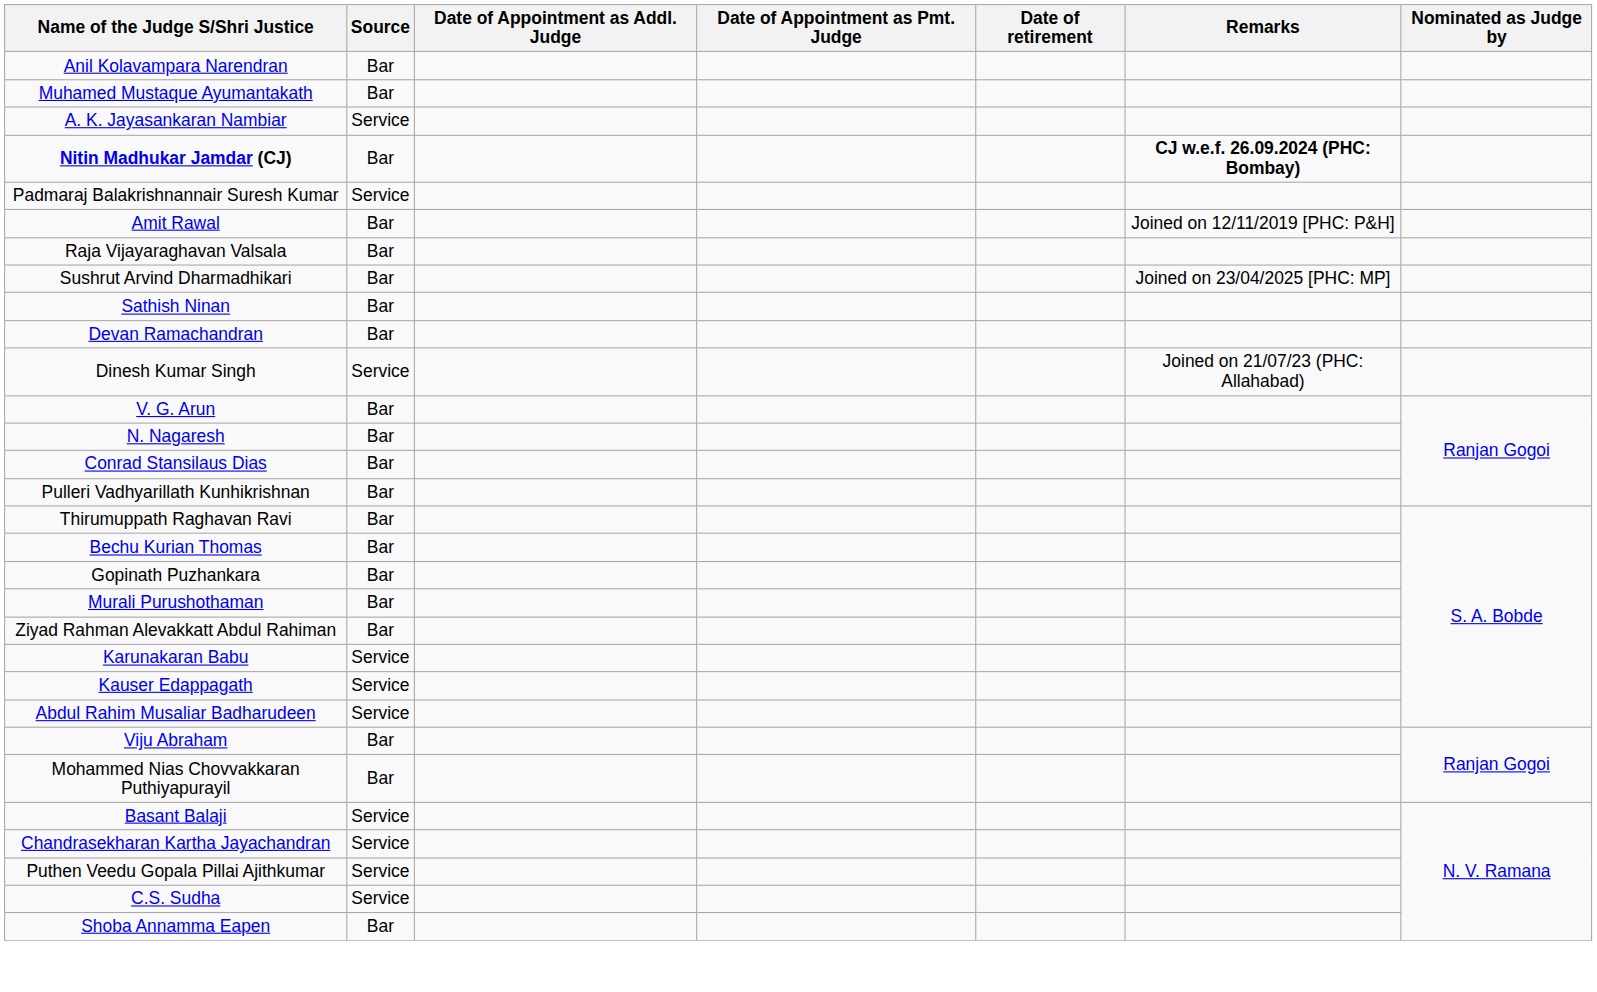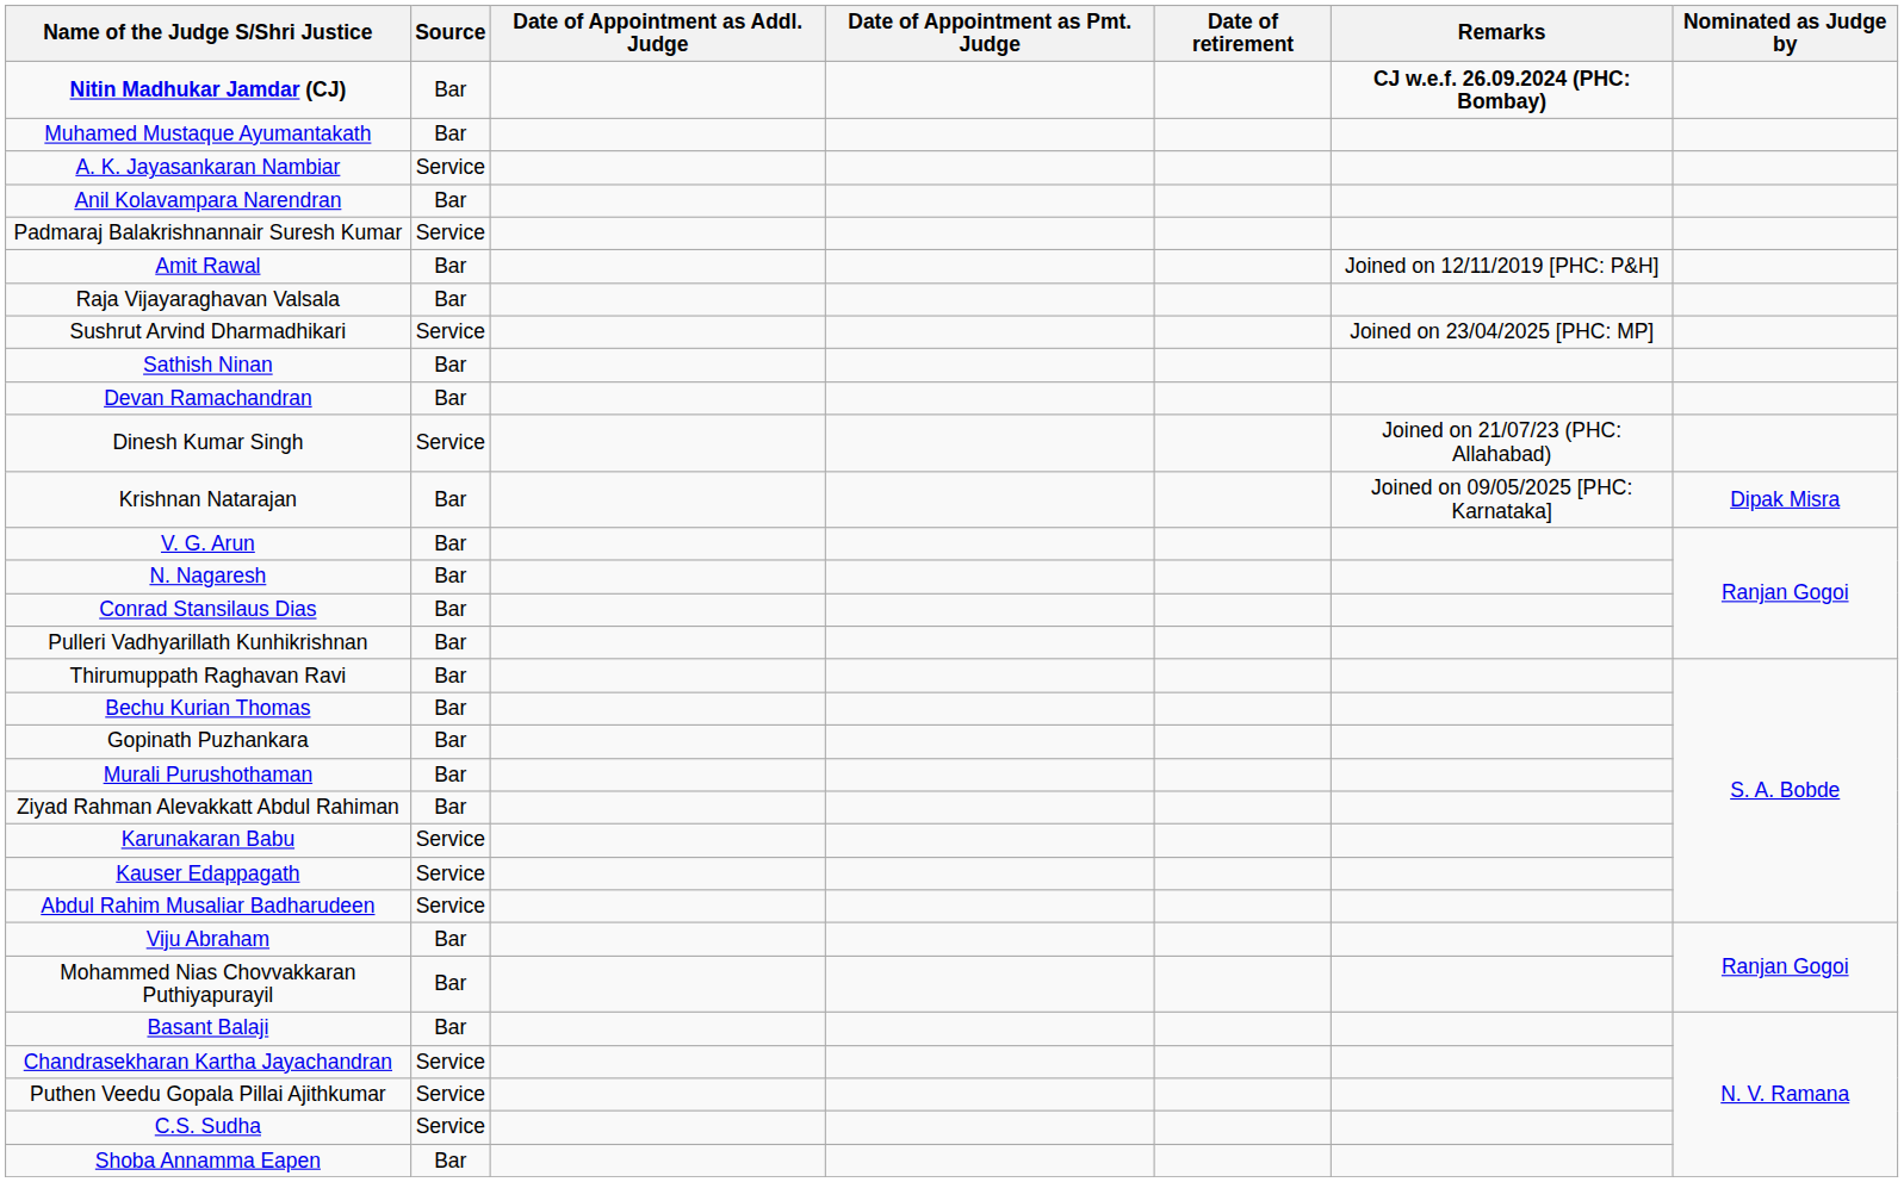rows swapped: Nitin Madhukar Jamdar (CJ) <-> Anil Kolavampara Narendran
Sushrut Arvind Dharmadhikari | Source: Bar -> Service
+ row: Krishnan Natarajan | Bar | Joined on 09/05/2025 [PHC: Karnataka] | Dipak Misra
Basant Balaji | Source: Service -> Bar
